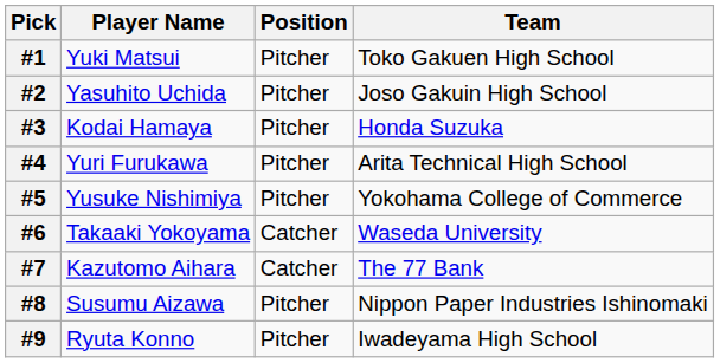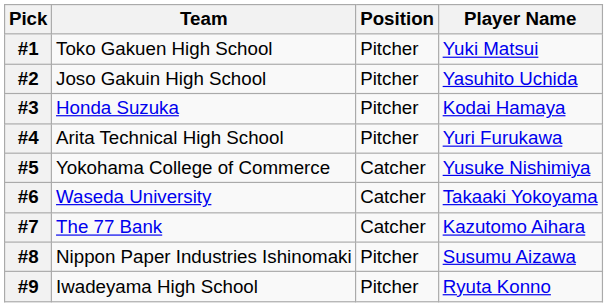columns swapped: Player Name <-> Team
#5 | Position: Pitcher -> Catcher
